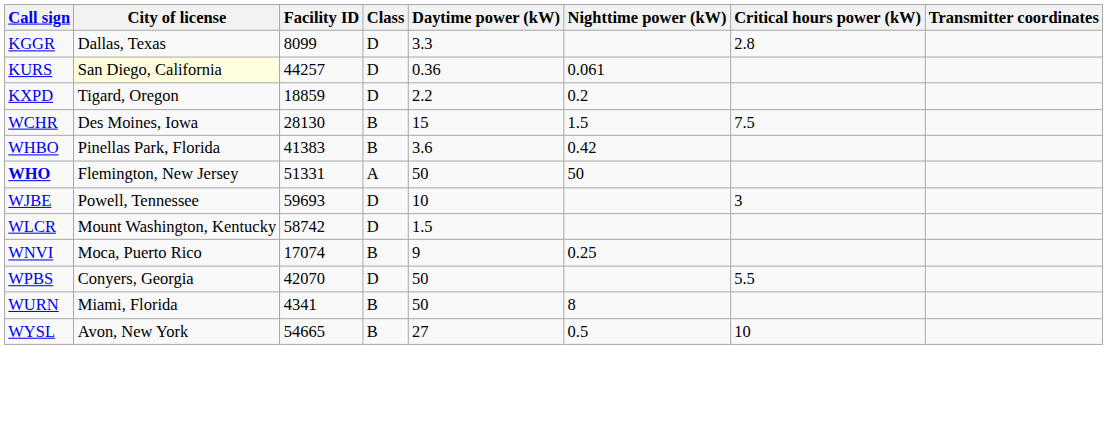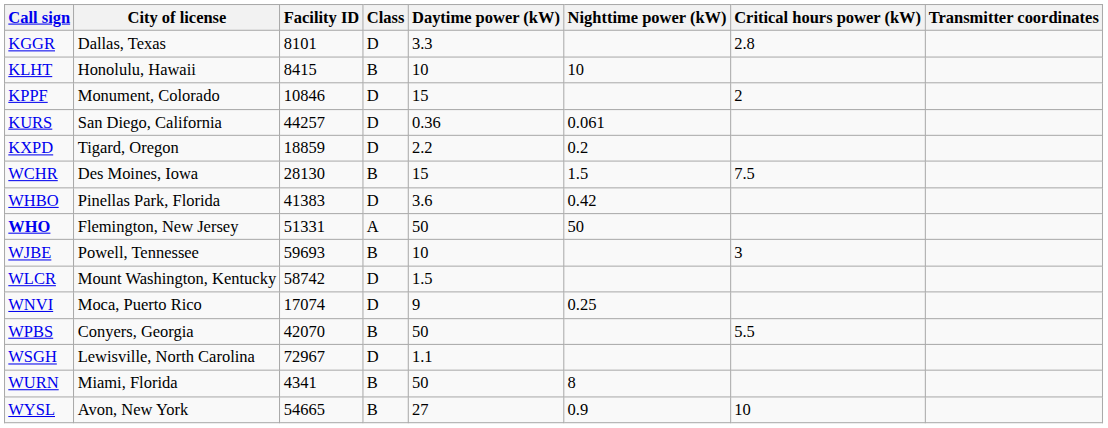KGGR | Facility ID: 8099 -> 8101
+ row: KLHT | Honolulu, Hawaii | 8415 | B | 10 | 10
+ row: KPPF | Monument, Colorado | 10846 | D | 15 | 2
KURS | City of license: lightyellow background -> no background
WHBO | Class: B -> D
WJBE | Class: D -> B
WNVI | Class: B -> D
WPBS | Class: D -> B
+ row: WSGH | Lewisville, North Carolina | 72967 | D | 1.1
WYSL | Nighttime power (kW): 0.5 -> 0.9
